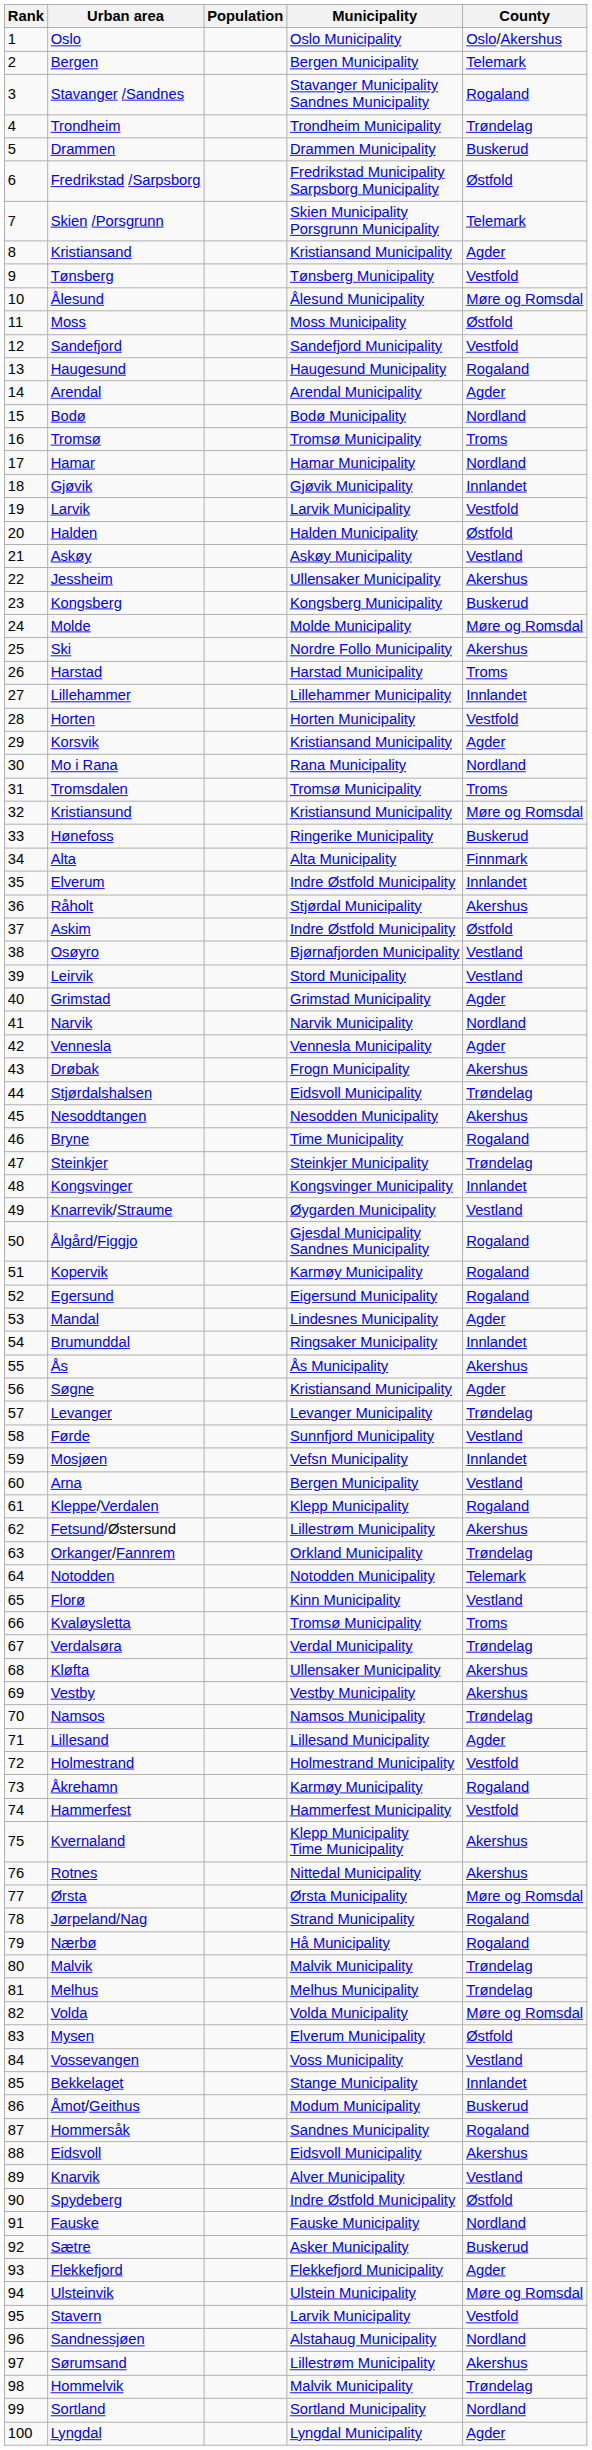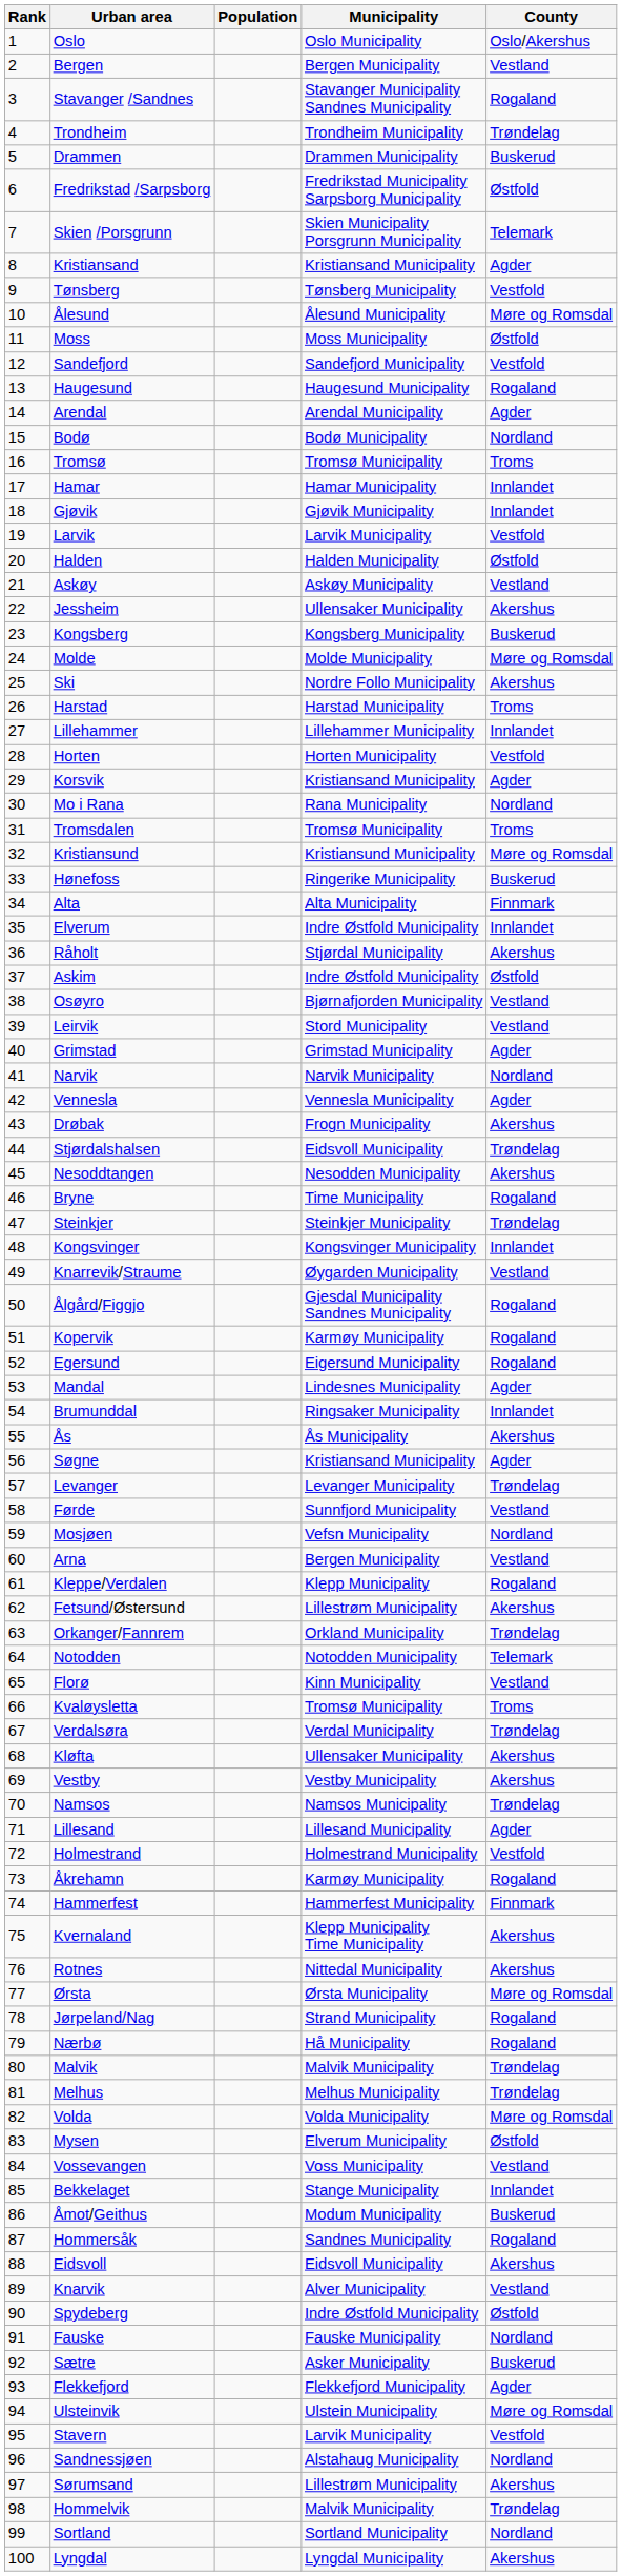Bergen | County: Telemark -> Vestland
Hamar | County: Nordland -> Innlandet
Mosjøen | County: Innlandet -> Nordland
Hammerfest | County: Vestfold -> Finnmark
Lyngdal | County: Agder -> Akershus
